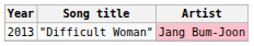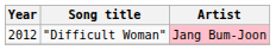"Difficult Woman" | Year: 2013 -> 2012
